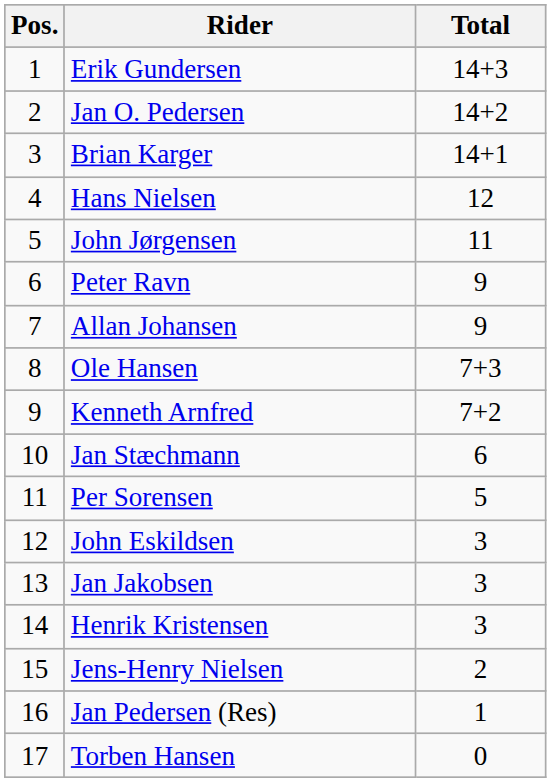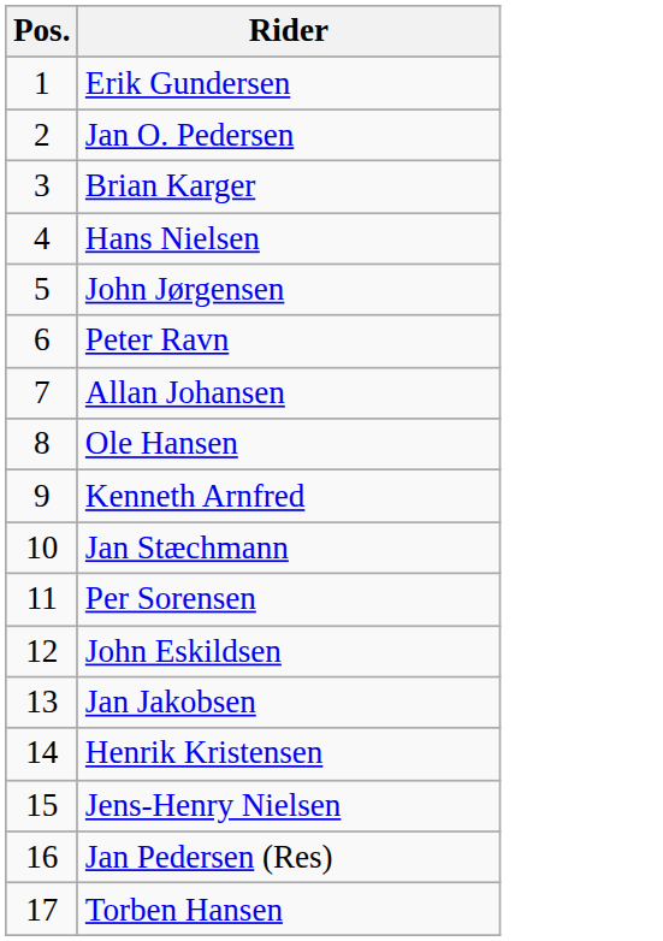- column: Total | 14+3 | 14+2 | 14+1 | 12 | 11 | 9 | 9 | 7+3 | 7+2 | 6 | 5 | 3 | 3 | 3 | 2 | 1 | 0
